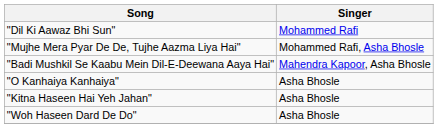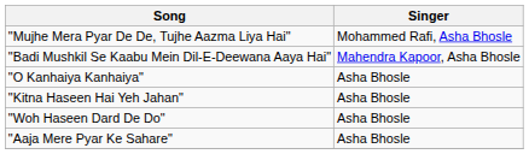- row: "Dil Ki Aawaz Bhi Sun" | Mohammed Rafi
+ row: "Aaja Mere Pyar Ke Sahare" | Asha Bhosle
